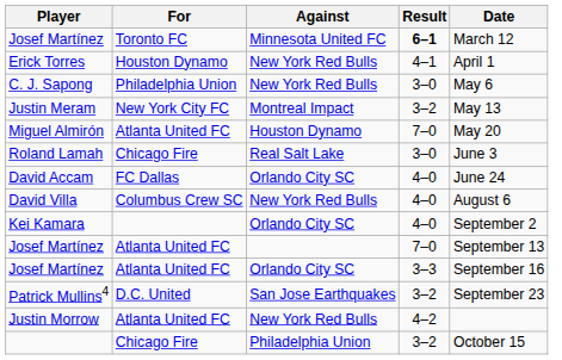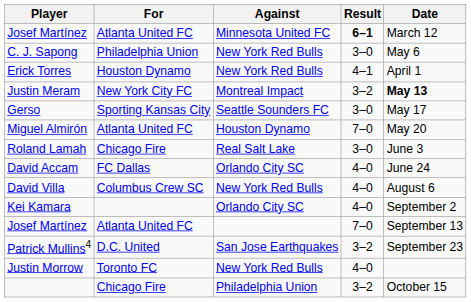Josef Martínez / Minnesota United FC | For: Toronto FC -> Atlanta United FC
rows swapped: Erick Torres <-> C. J. Sapong
Justin Meram | Date: normal -> bold
+ row: Gerso | Sporting Kansas City | Seattle Sounders FC | 3–0 | May 17
- row: Josef Martínez | Atlanta United FC | Orlando City SC | 3–3 | September 16
Justin Morrow | For: Atlanta United FC -> Toronto FC
Justin Morrow | Result: 4–2 -> 4–0
